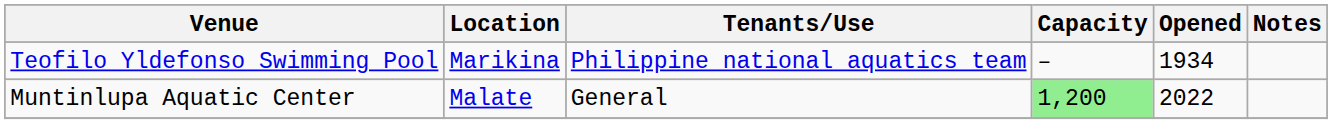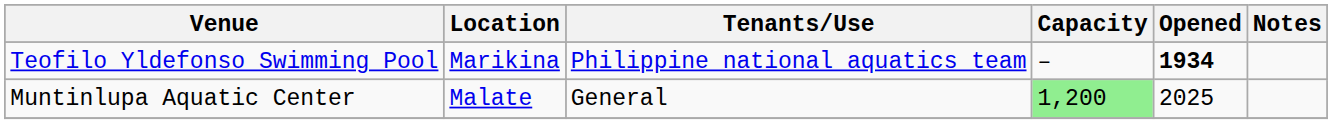Teofilo Yldefonso Swimming Pool | Opened: normal -> bold
Muntinlupa Aquatic Center | Opened: 2022 -> 2025
